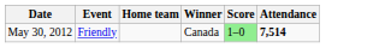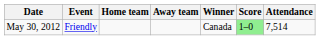+ column: Away team
May 30, 2012 | Attendance: bold -> normal
